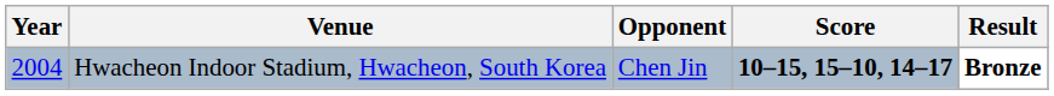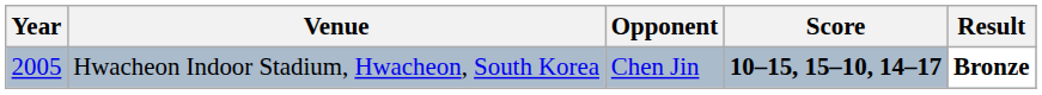Hwacheon Indoor Stadium, Hwacheon, South Korea | Year: 2004 -> 2005
